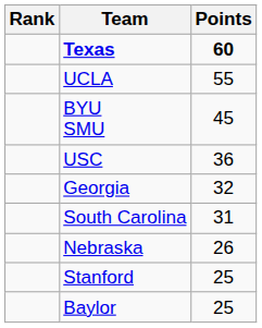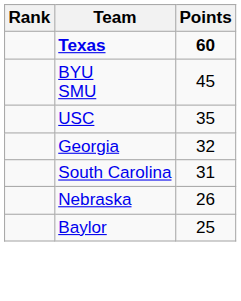- row: UCLA | 55
USC | Points: 36 -> 35
- row: Stanford | 25
